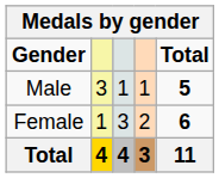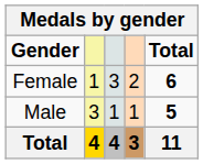rows swapped: Male <-> Female
